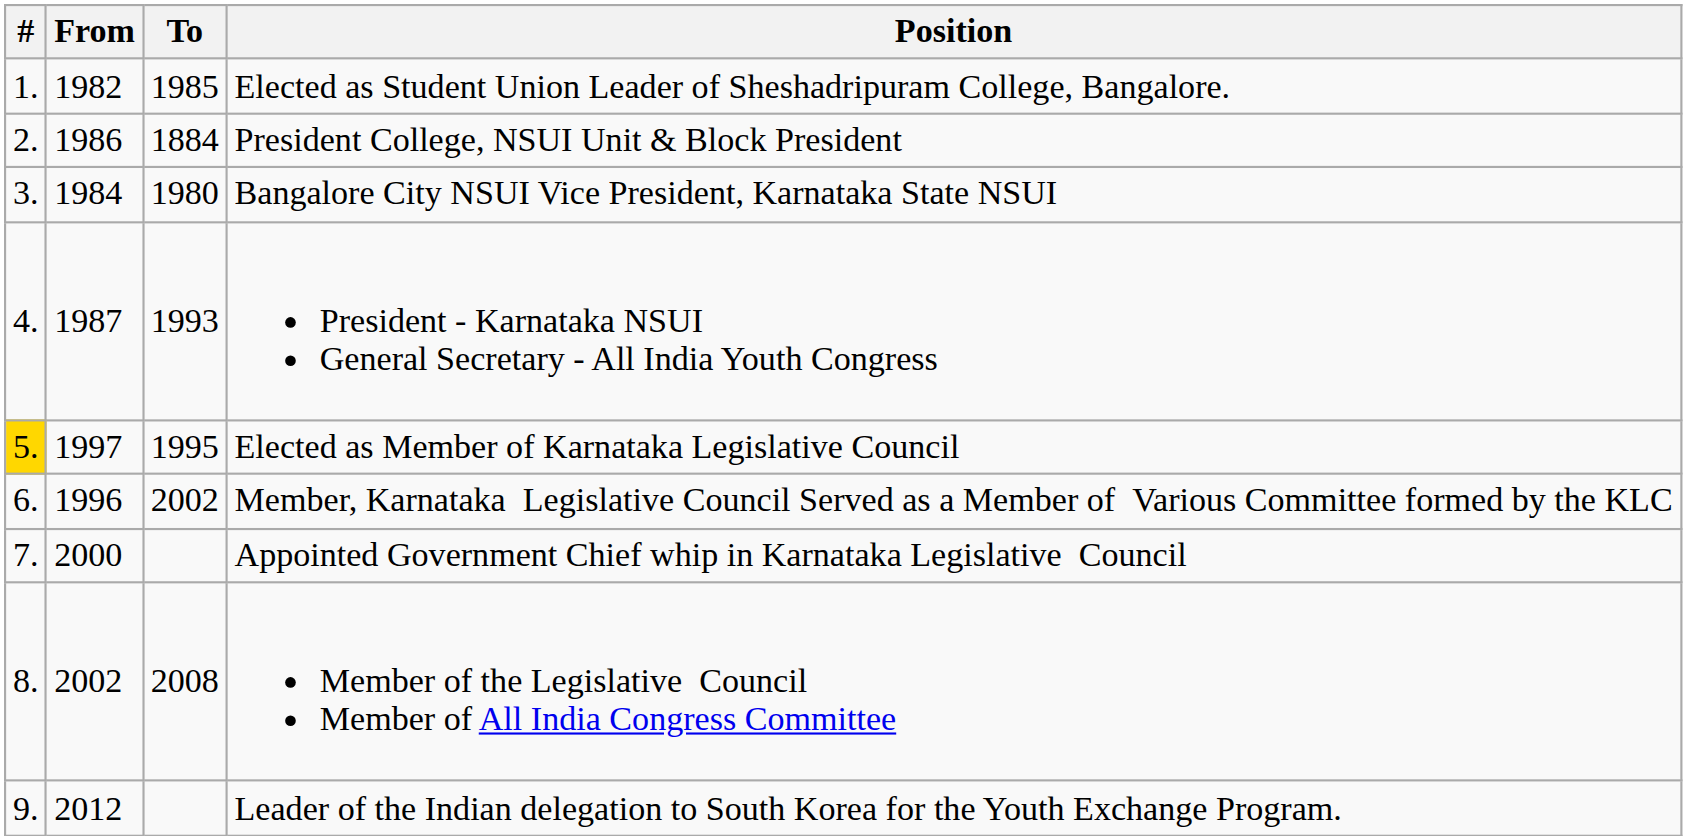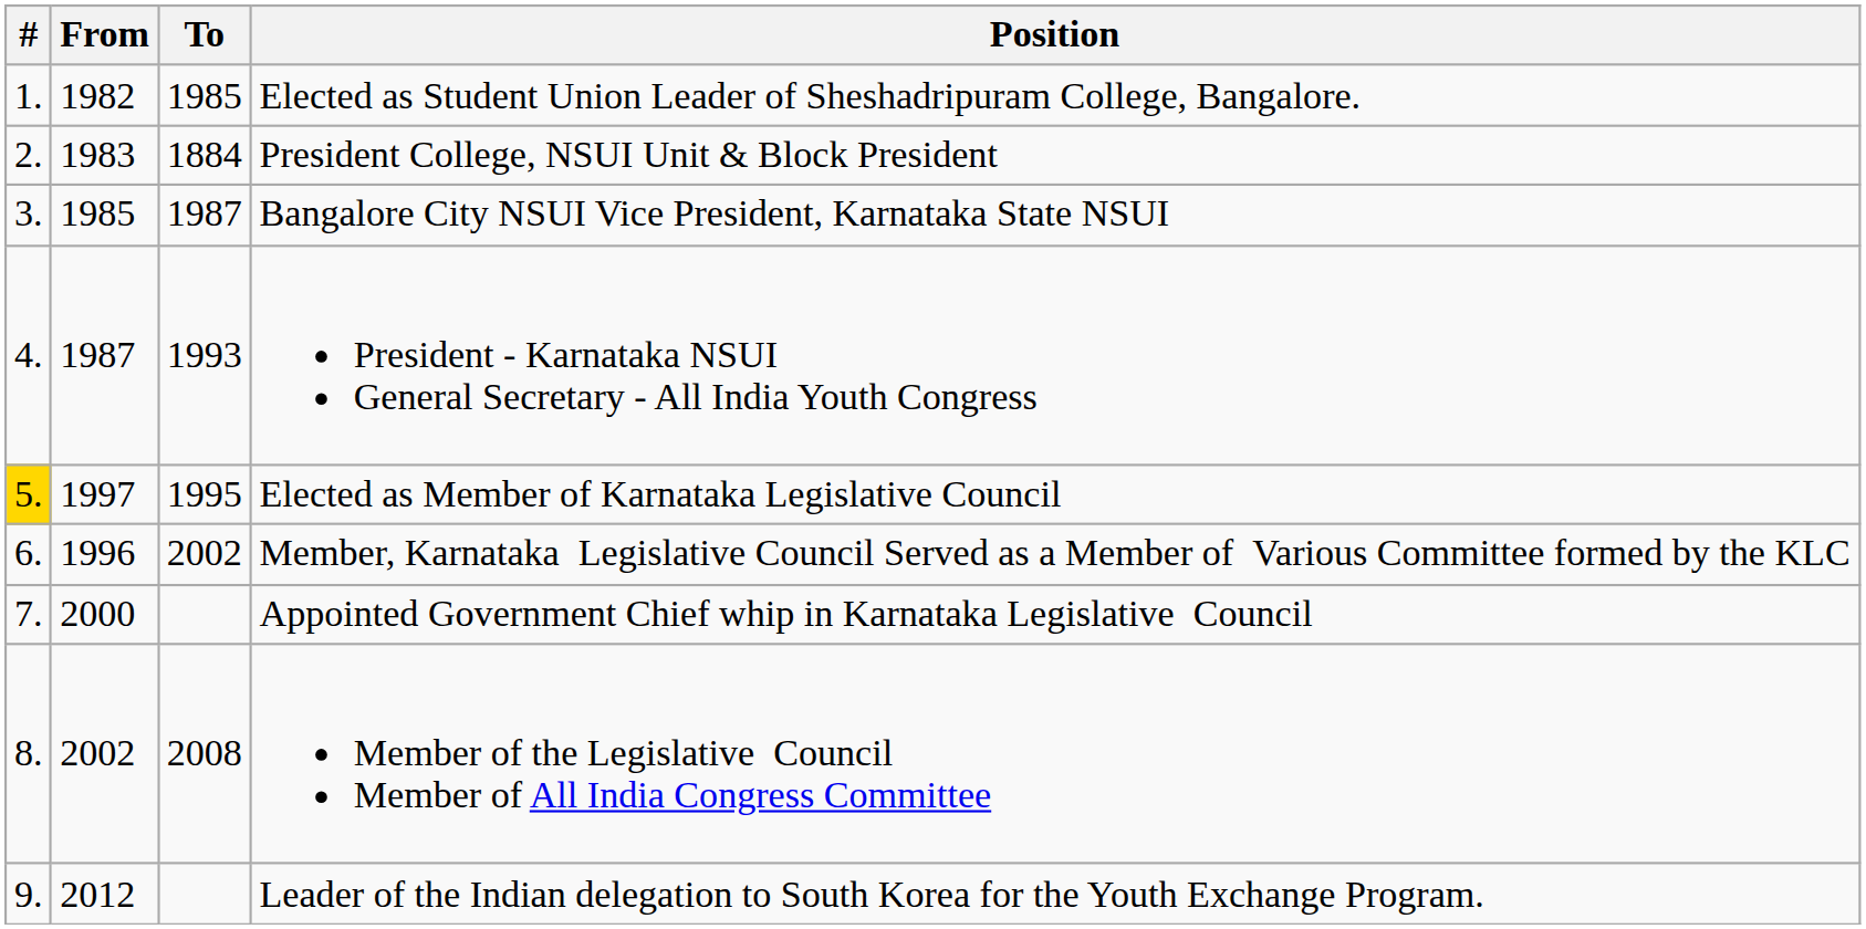President College, NSUI Unit & Block President | From: 1986 -> 1983
Bangalore City NSUI Vice President, Karnataka State NSUI | From: 1984 -> 1985
Bangalore City NSUI Vice President, Karnataka State NSUI | To: 1980 -> 1987
